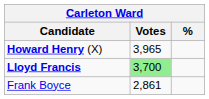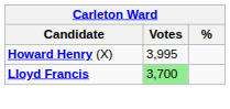Howard Henry (X) | Votes: 3,965 -> 3,995
- row: Frank Boyce | 2,861
